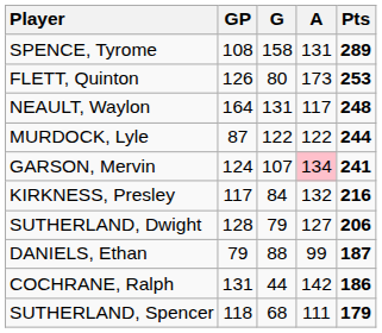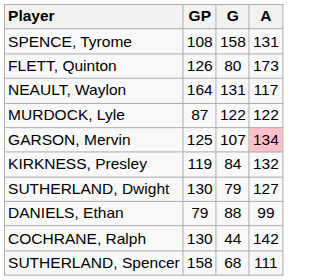- column: Pts | 289 | 253 | 248 | 244 | 241 | 216 | 206 | 187 | 186 | 179
GARSON, Mervin | GP: 124 -> 125
KIRKNESS, Presley | GP: 117 -> 119
SUTHERLAND, Dwight | GP: 128 -> 130
COCHRANE, Ralph | GP: 131 -> 130
SUTHERLAND, Spencer | GP: 118 -> 158
